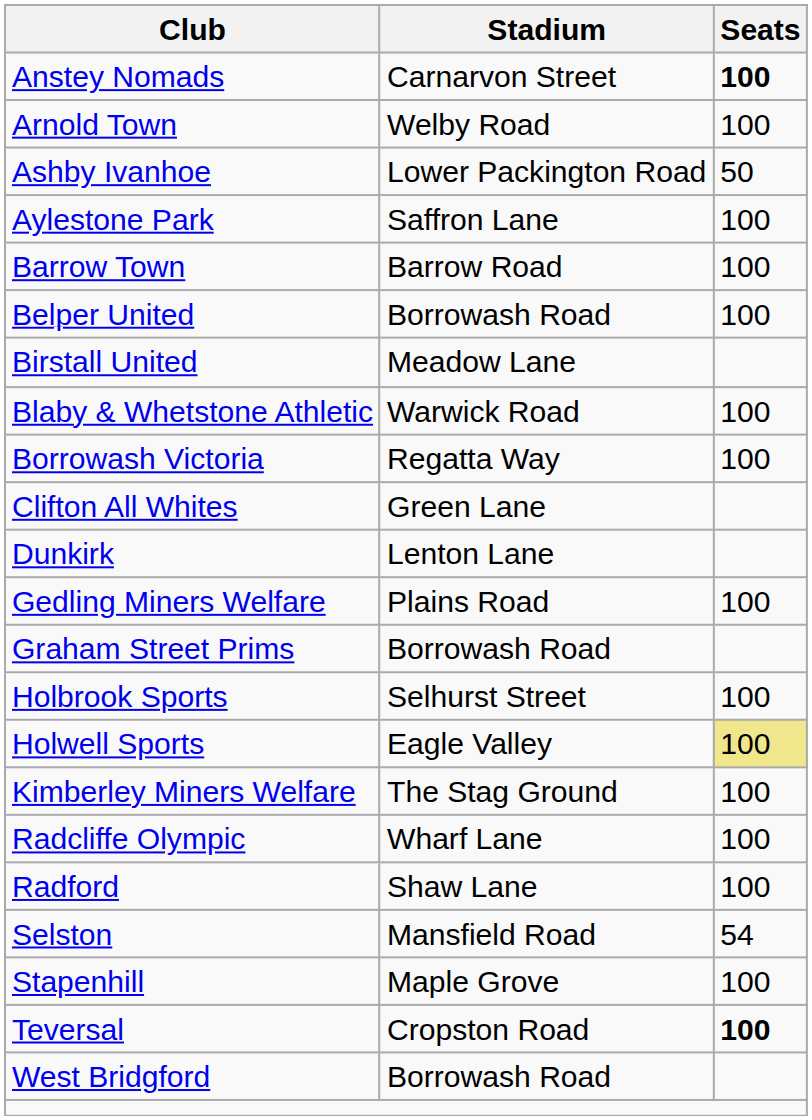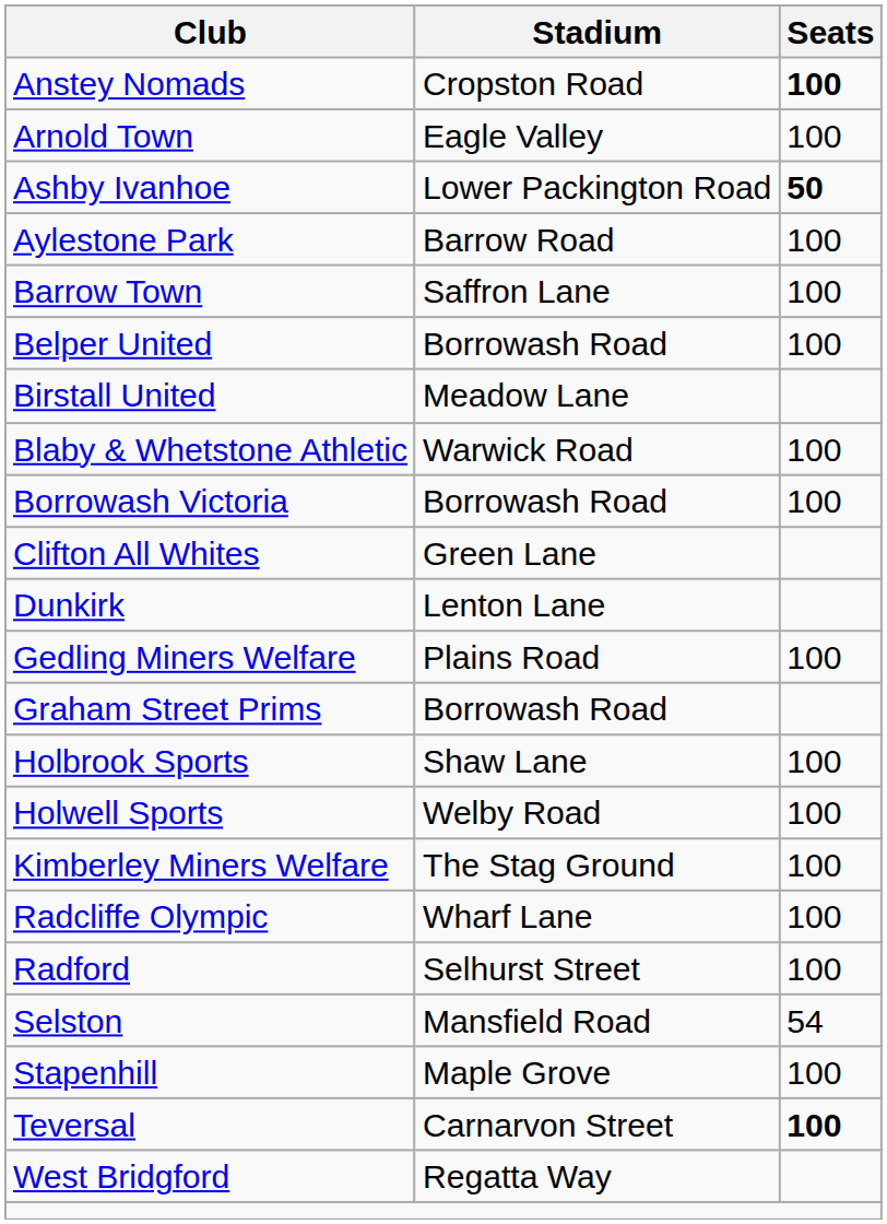Anstey Nomads | Stadium: Carnarvon Street -> Cropston Road
Arnold Town | Stadium: Welby Road -> Eagle Valley
Ashby Ivanhoe | Seats: normal -> bold
Aylestone Park | Stadium: Saffron Lane -> Barrow Road
Barrow Town | Stadium: Barrow Road -> Saffron Lane
Borrowash Victoria | Stadium: Regatta Way -> Borrowash Road
Holbrook Sports | Stadium: Selhurst Street -> Shaw Lane
Holwell Sports | Stadium: Eagle Valley -> Welby Road
Holwell Sports | Seats: khaki background -> no background
Radford | Stadium: Shaw Lane -> Selhurst Street
Teversal | Stadium: Cropston Road -> Carnarvon Street
West Bridgford | Stadium: Borrowash Road -> Regatta Way
